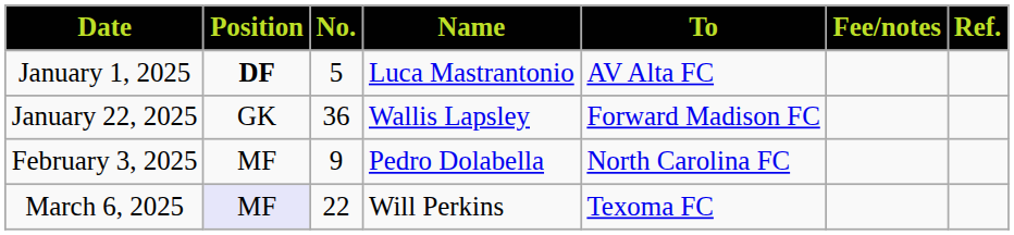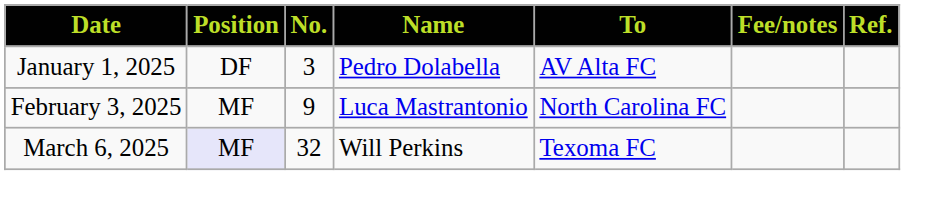January 1, 2025 | Position: bold -> normal
January 1, 2025 | No.: 5 -> 3
January 1, 2025 | Name: Luca Mastrantonio -> Pedro Dolabella
- row: January 22, 2025 | GK | 36 | Wallis Lapsley | Forward Madison FC
February 3, 2025 | Name: Pedro Dolabella -> Luca Mastrantonio
March 6, 2025 | No.: 22 -> 32
